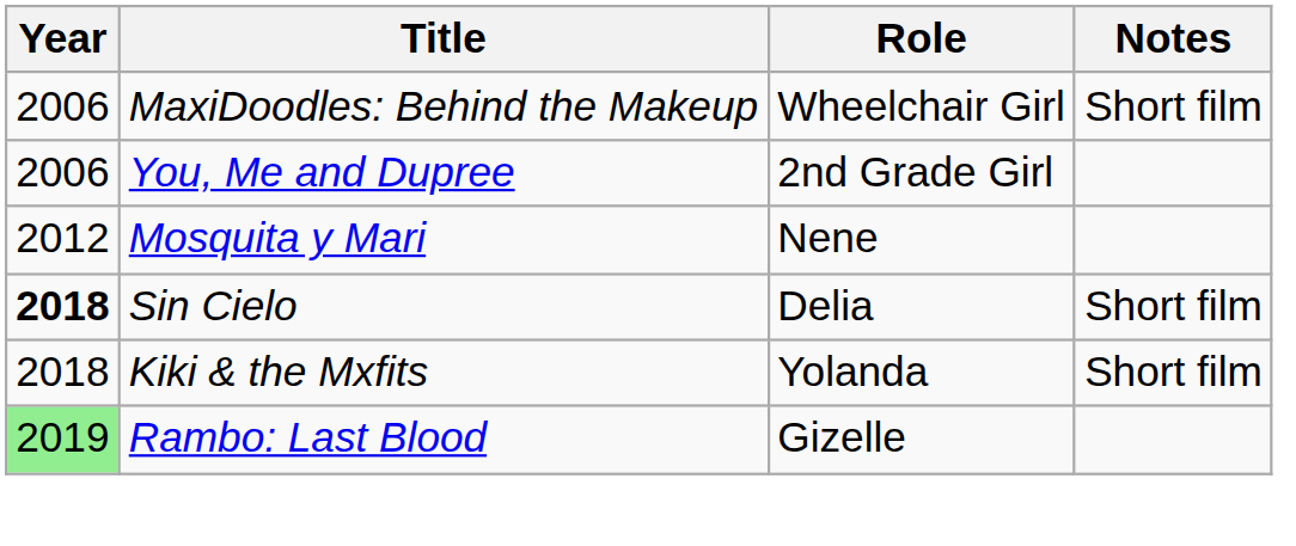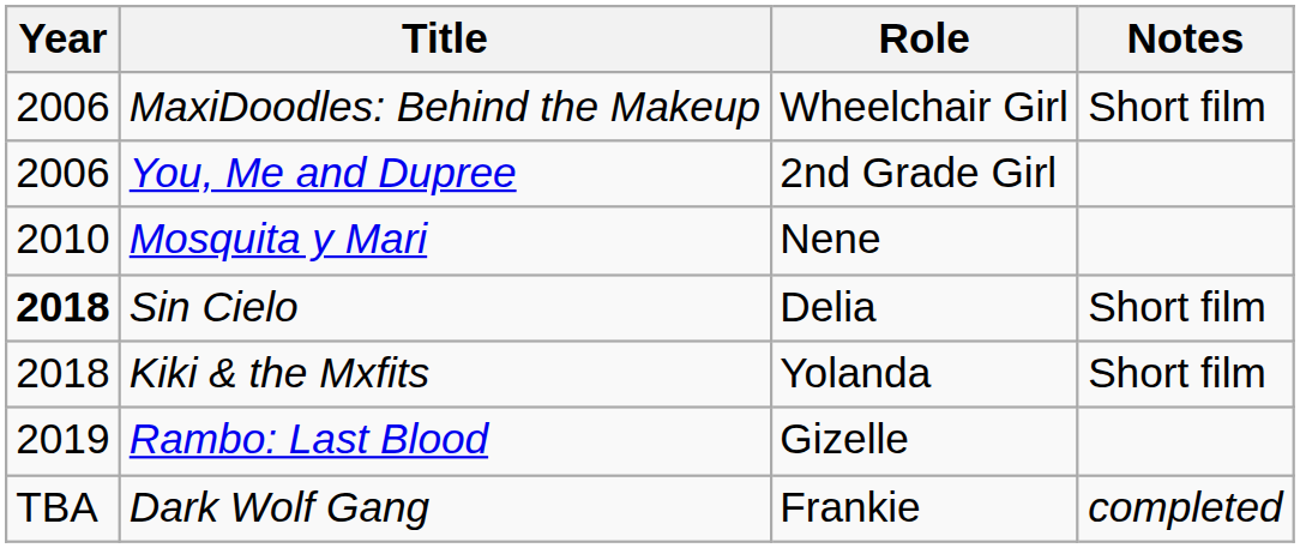Mosquita y Mari | Year: 2012 -> 2010
Rambo: Last Blood | Year: lightgreen background -> no background
+ row: TBA | Dark Wolf Gang | Frankie | completed
